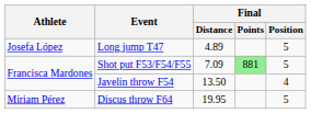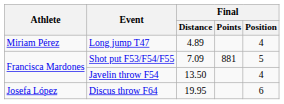Long jump T47 | Athlete: Josefa López -> Miriam Pérez
Long jump T47 | Final / Position: 5 -> 4
Shot put F53/F54/F55 | Final / Points: lightgreen background -> no background
Discus throw F64 | Athlete: Miriam Pérez -> Josefa López
Discus throw F64 | Final / Position: 5 -> 6
